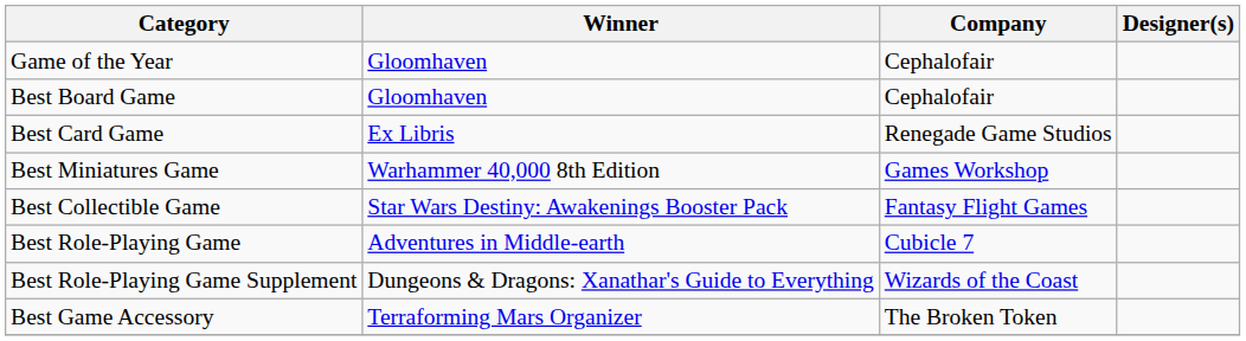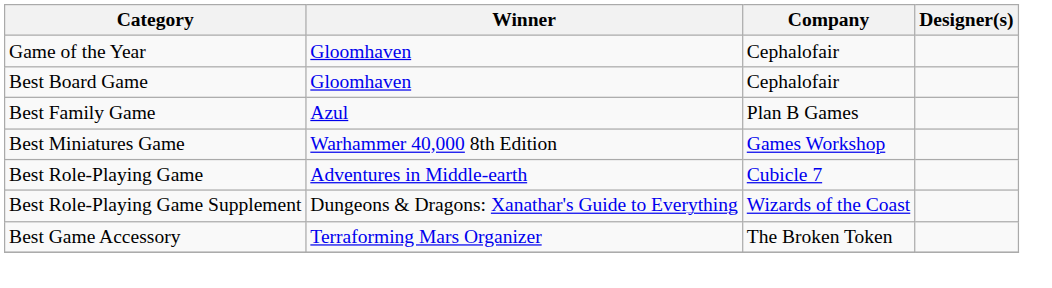- row: Best Card Game | Ex Libris | Renegade Game Studios
+ row: Best Family Game | Azul | Plan B Games
- row: Best Collectible Game | Star Wars Destiny: Awakenings Booster Pack | Fantasy Flight Games
